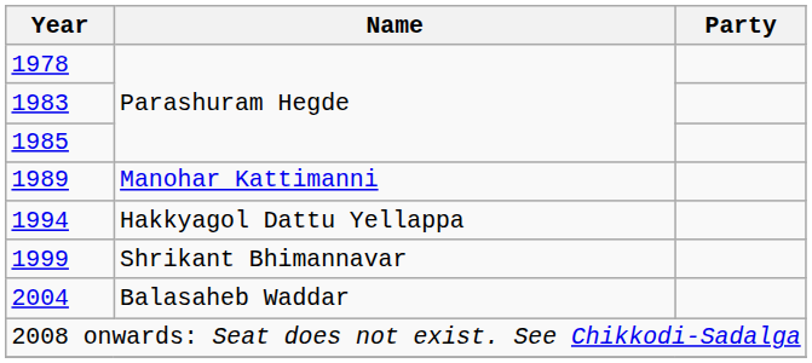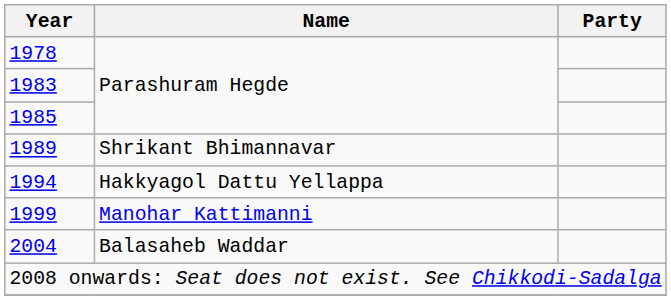1989 | Name: Manohar Kattimanni -> Shrikant Bhimannavar
1999 | Name: Shrikant Bhimannavar -> Manohar Kattimanni
